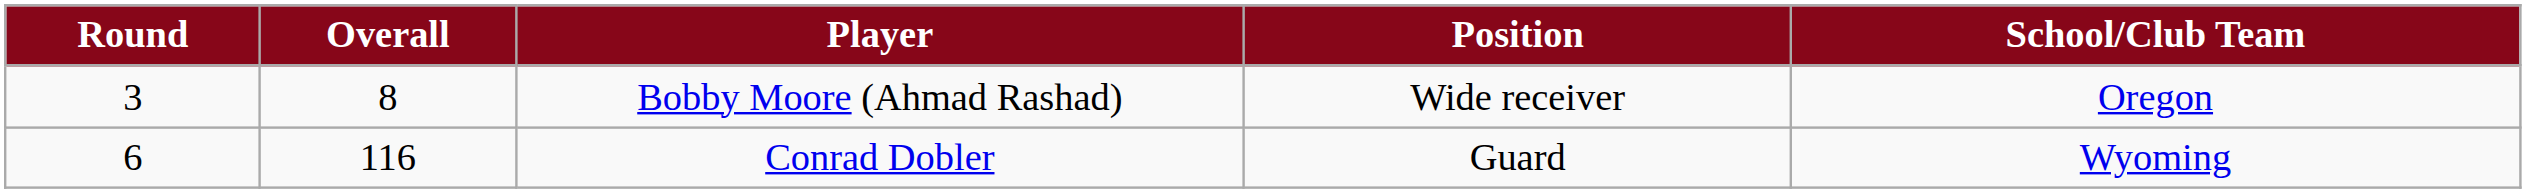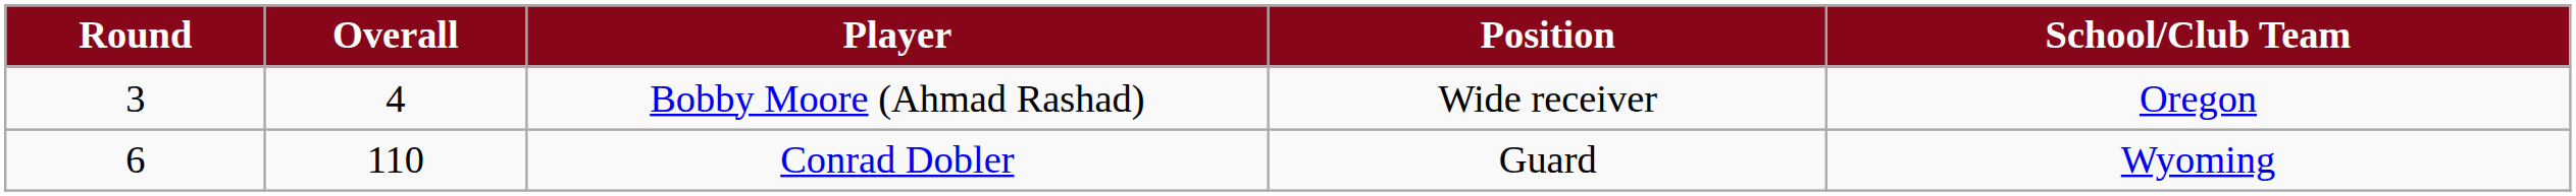Bobby Moore (Ahmad Rashad) | Overall: 8 -> 4
Conrad Dobler | Overall: 116 -> 110
